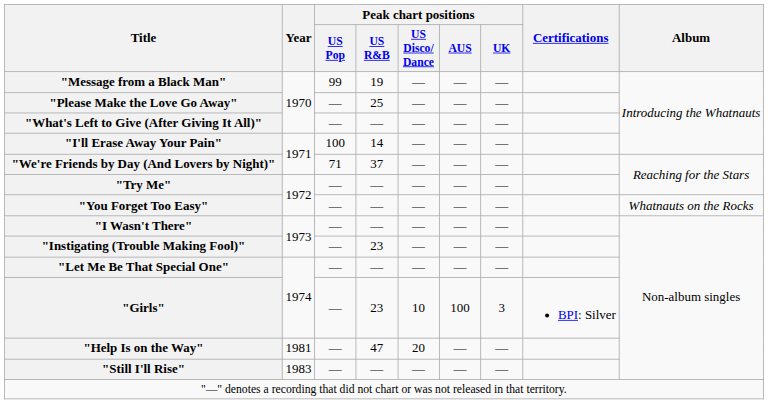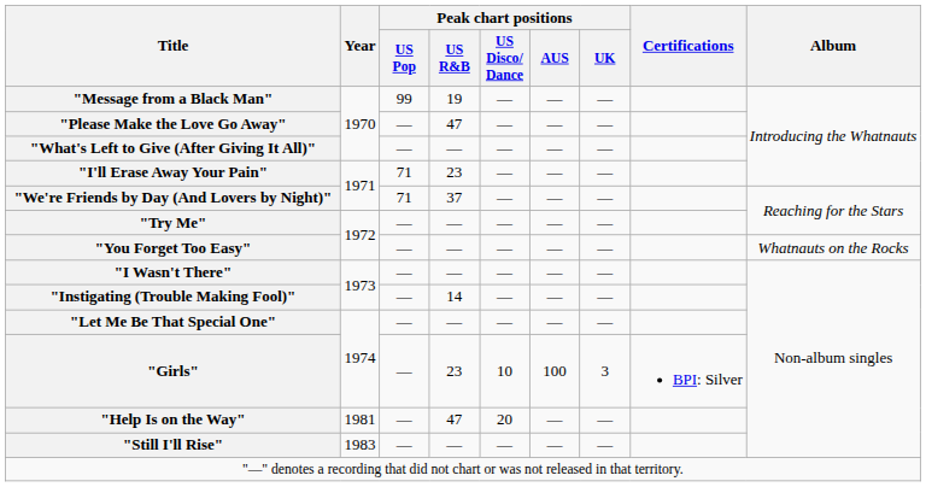"Please Make the Love Go Away" | Peak chart positions / US R&B: 25 -> 47
"I'll Erase Away Your Pain" | Peak chart positions / US Pop: 100 -> 71
"I'll Erase Away Your Pain" | Peak chart positions / US R&B: 14 -> 23
"Instigating (Trouble Making Fool)" | Peak chart positions / US R&B: 23 -> 14
